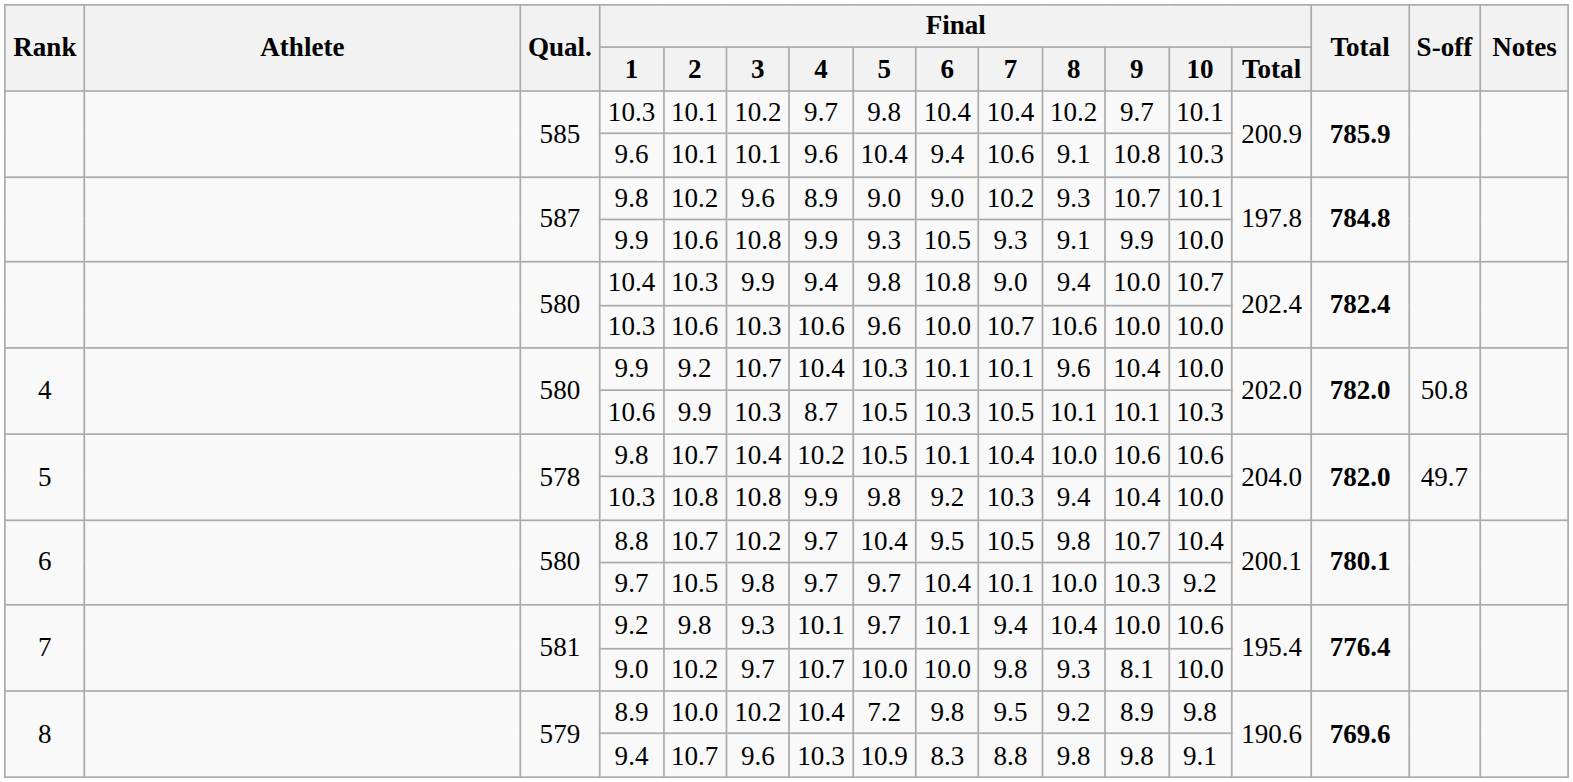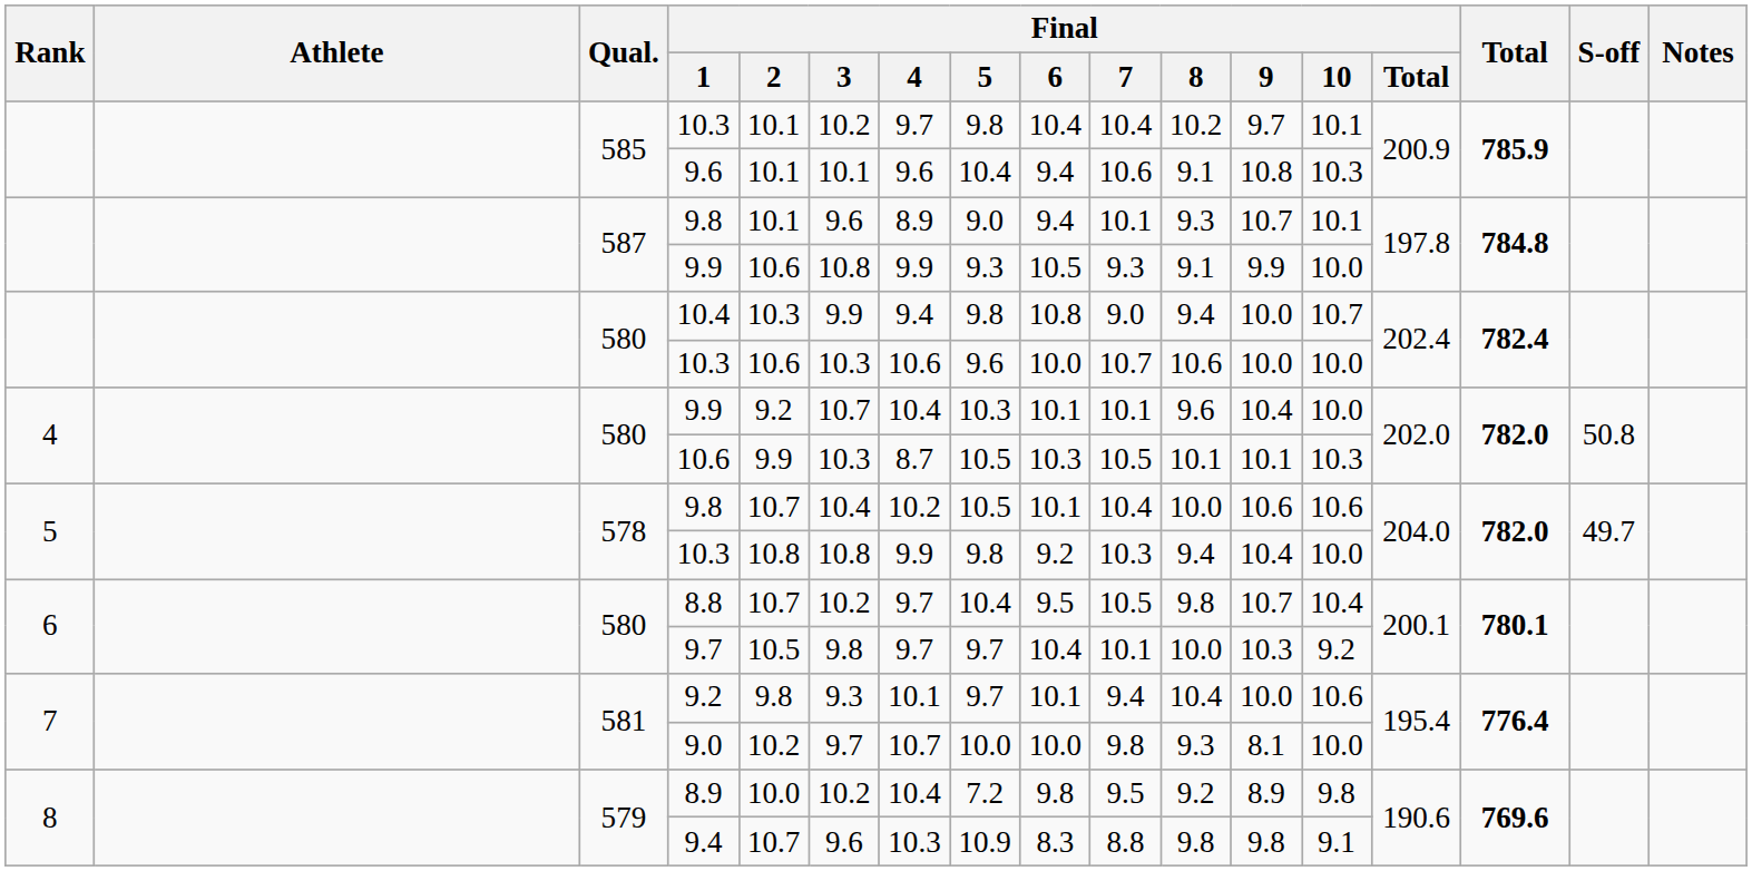587 / 9.8 | Final / 2: 10.2 -> 10.1
587 / 9.8 | Final / 6: 9.0 -> 9.4
587 / 9.8 | Final / 7: 10.2 -> 10.1
